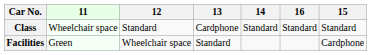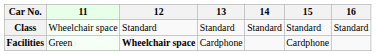columns swapped: 15 <-> 16
Class | 13: Cardphone -> Standard
Facilities | 12: normal -> bold
Facilities | 13: Standard -> Cardphone
